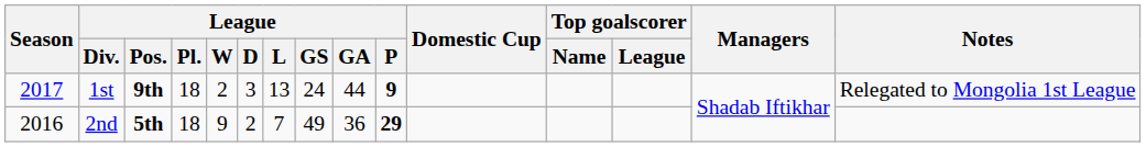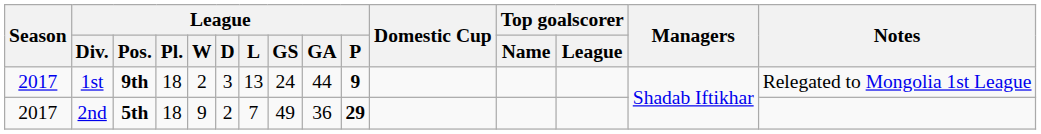2nd | Season: 2016 -> 2017
